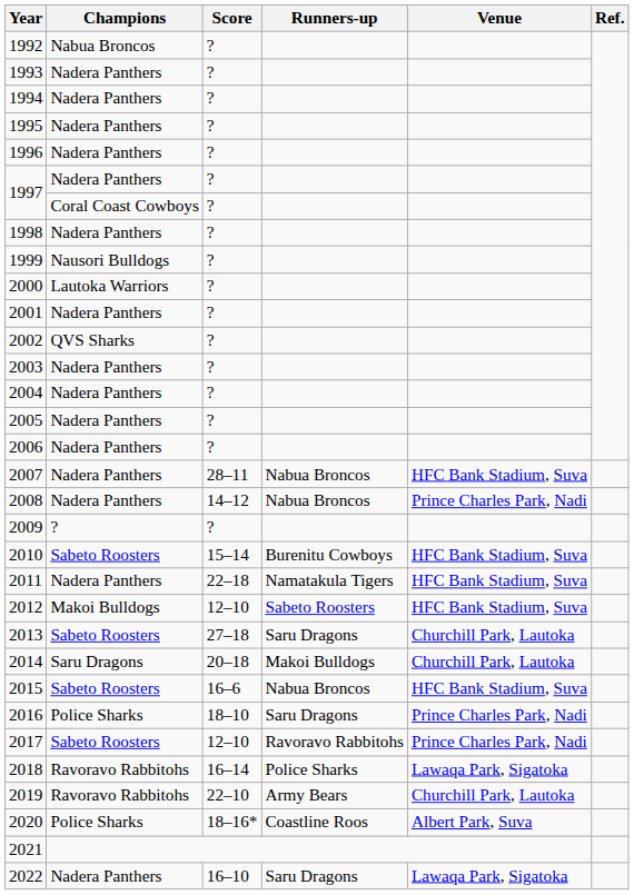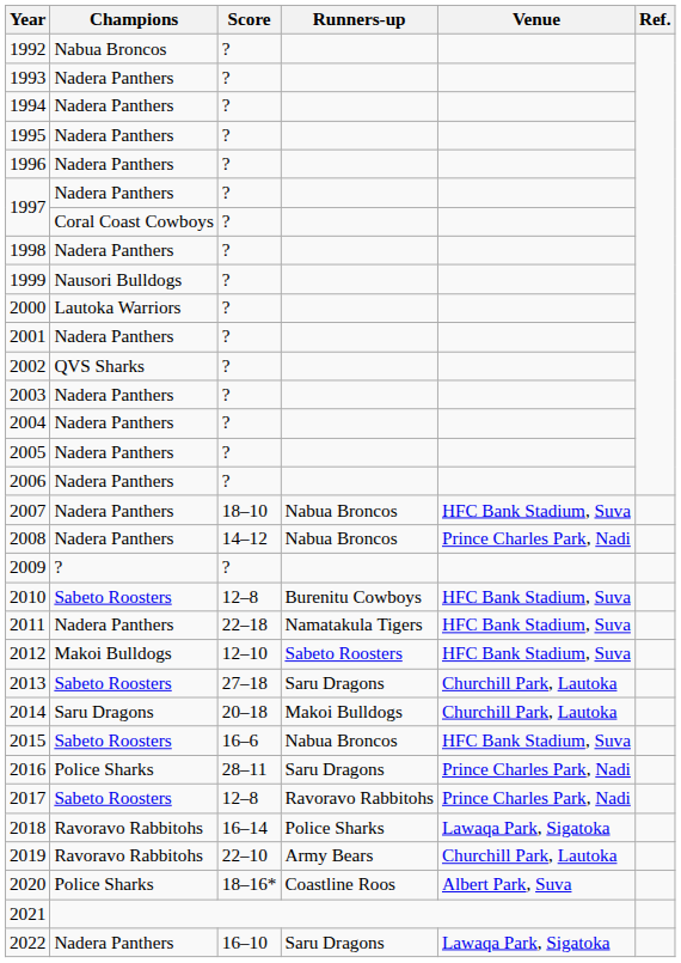2007 | Score: 28–11 -> 18–10
2010 | Score: 15–14 -> 12–8
2016 | Score: 18–10 -> 28–11
2017 | Score: 12–10 -> 12–8
